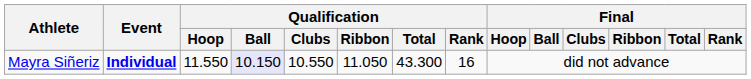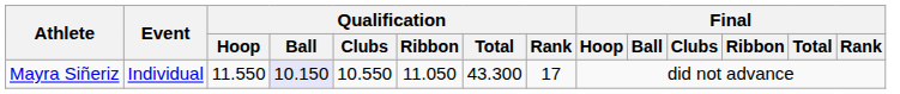Mayra Siñeriz | Event: bold -> normal
Mayra Siñeriz | Qualification / Rank: 16 -> 17
